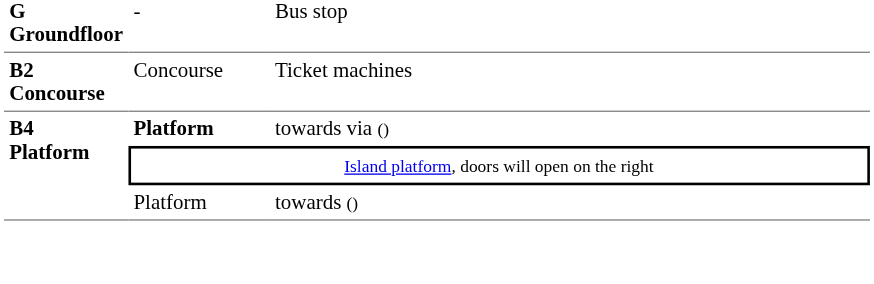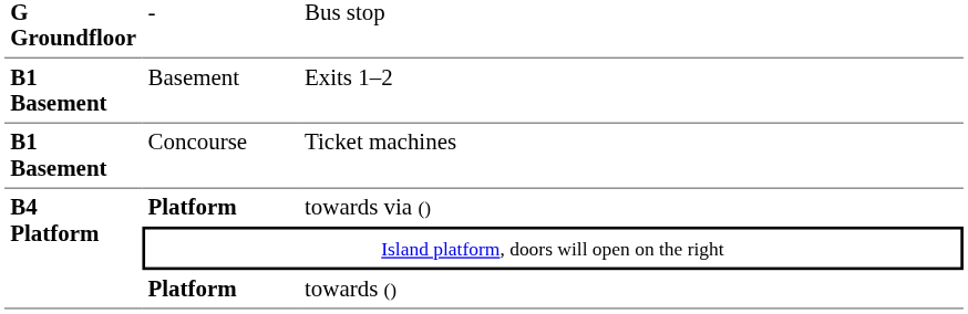+ row: B1 Basement | Basement | Exits 1–2
Ticket machines | column 1: B2 Concourse -> B1 Basement
towards () | column 2: normal -> bold
